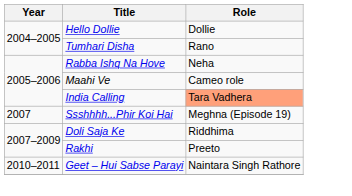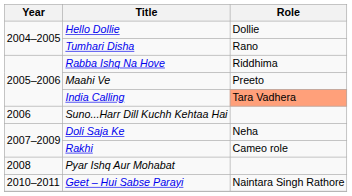Rabba Ishq Na Hove | Role: Neha -> Riddhima
Maahi Ve | Role: Cameo role -> Preeto
+ row: 2006 | Suno...Harr Dill Kuchh Kehtaa Hai
- row: 2007 | Ssshhhh...Phir Koi Hai | Meghna (Episode 19)
Doli Saja Ke | Role: Riddhima -> Neha
Rakhi | Role: Preeto -> Cameo role
+ row: 2008 | Pyar Ishq Aur Mohabat
